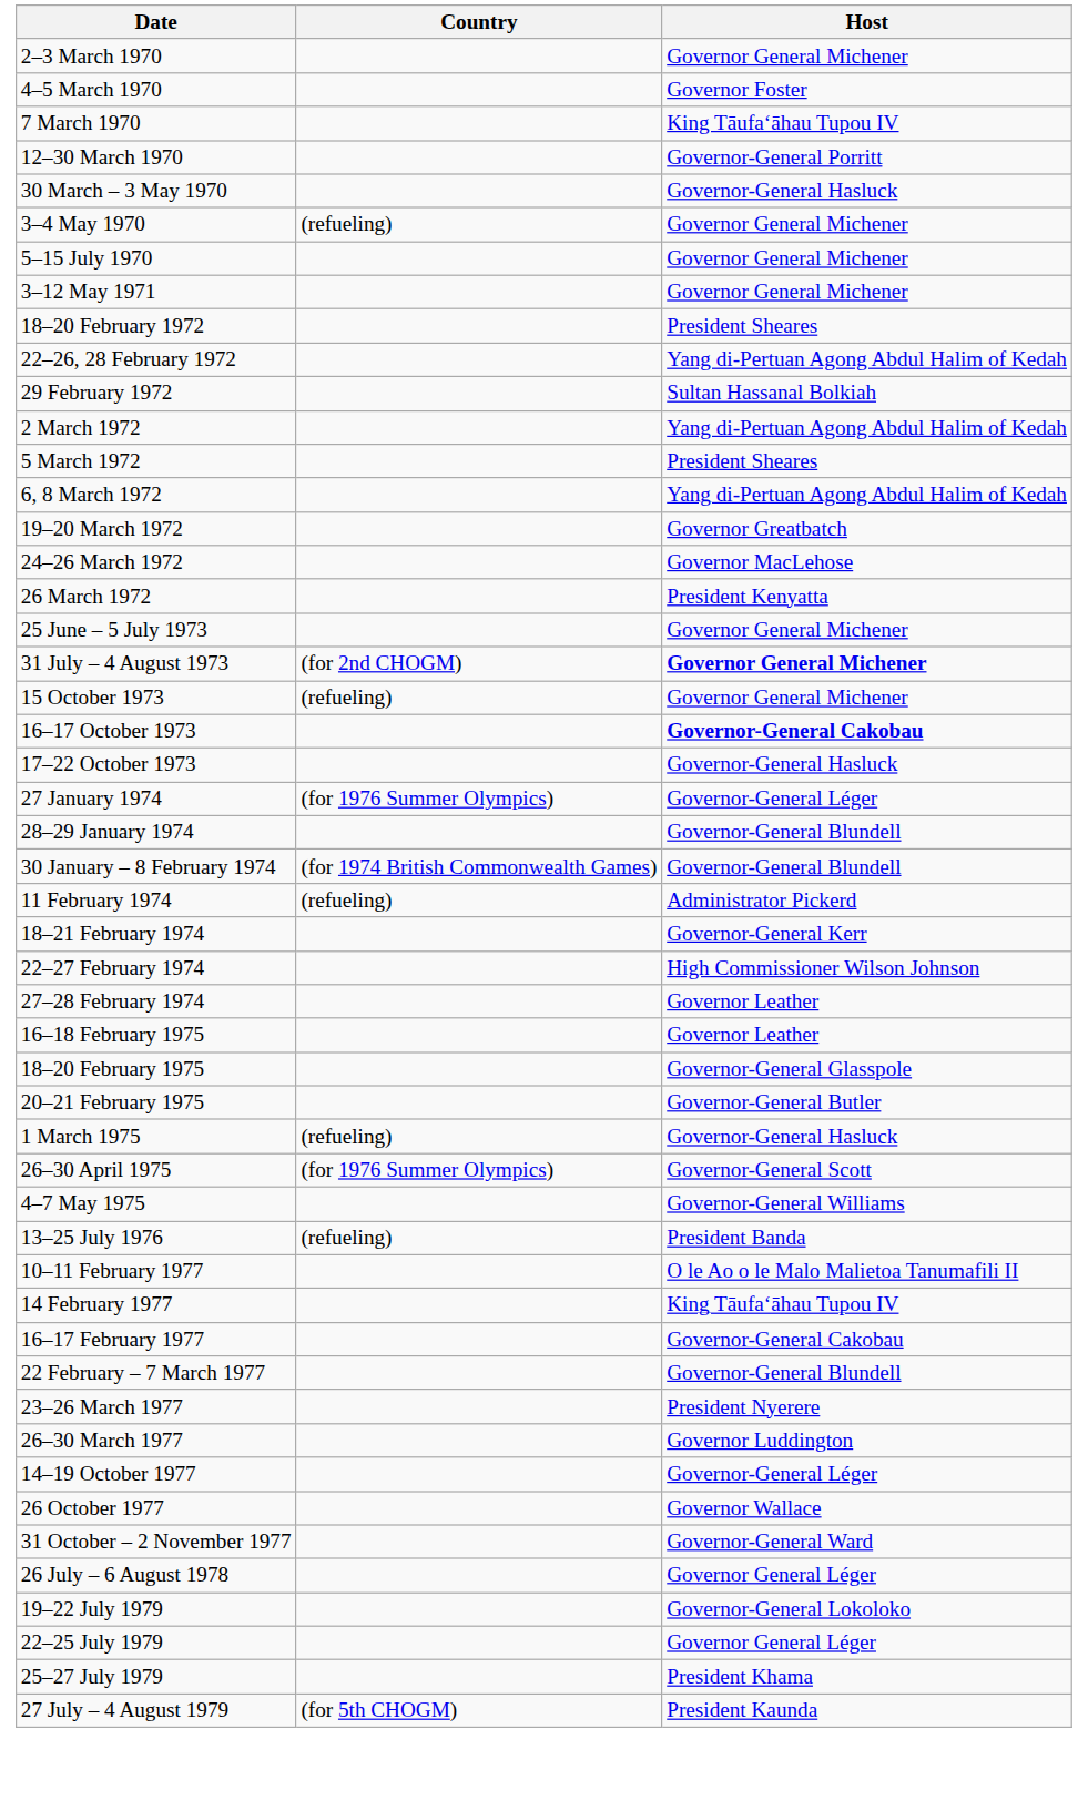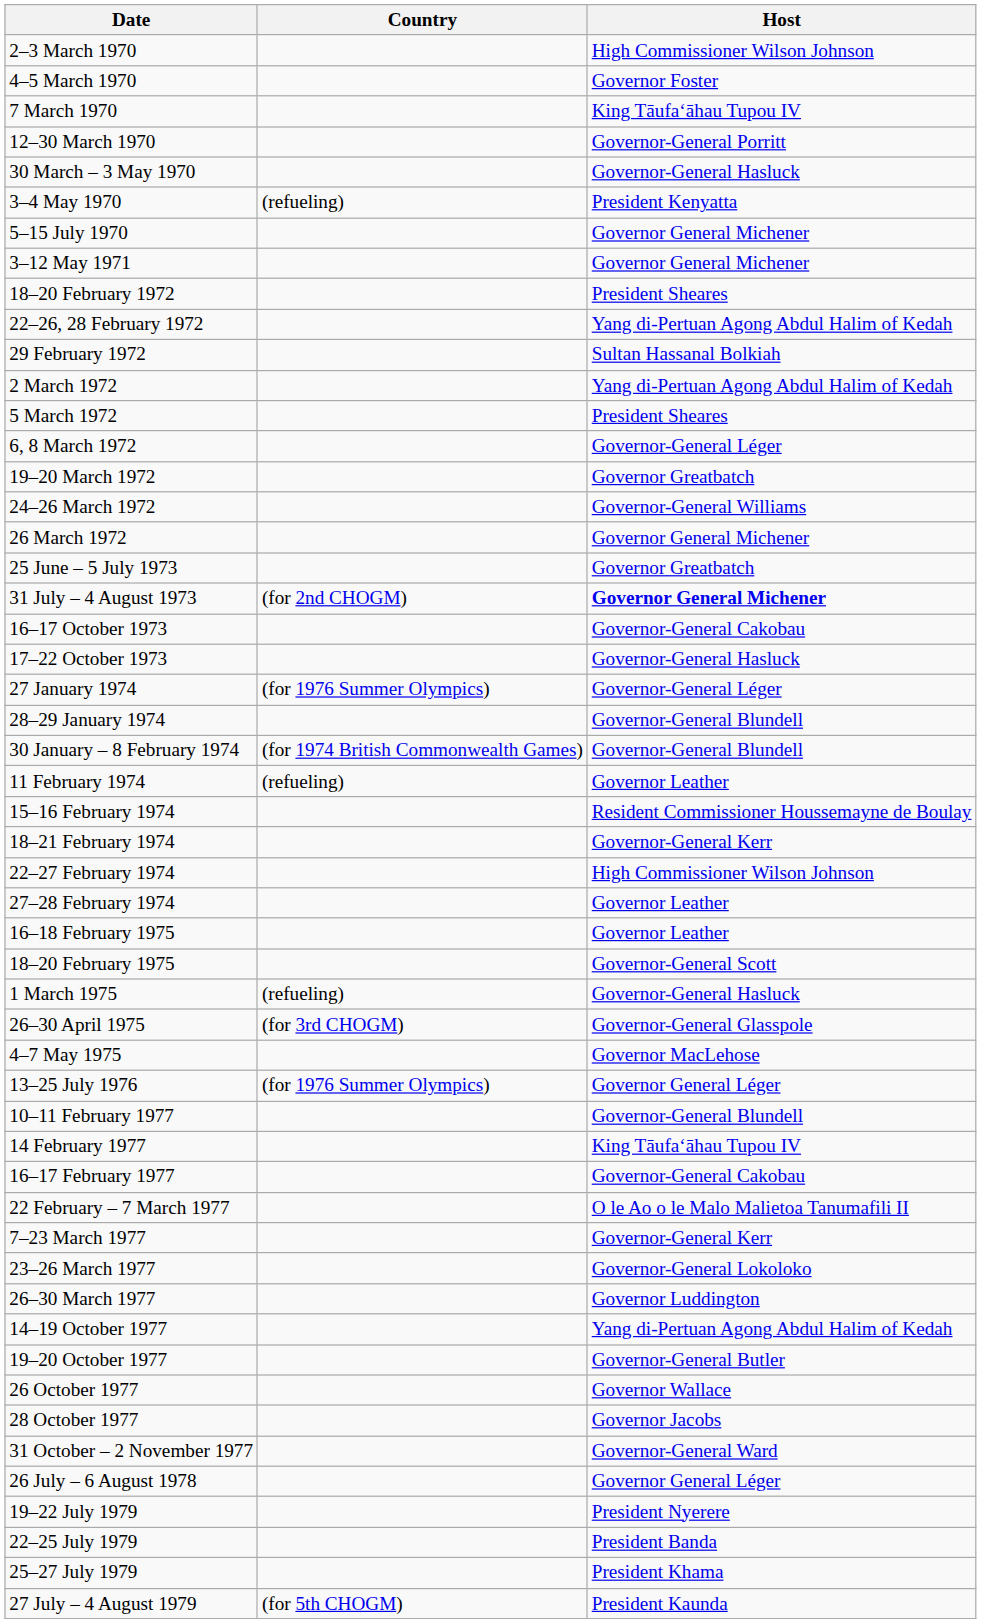2–3 March 1970 | Host: Governor General Michener -> High Commissioner Wilson Johnson
3–4 May 1970 | Host: Governor General Michener -> President Kenyatta
6, 8 March 1972 | Host: Yang di-Pertuan Agong Abdul Halim of Kedah -> Governor-General Léger
24–26 March 1972 | Host: Governor MacLehose -> Governor-General Williams
26 March 1972 | Host: President Kenyatta -> Governor General Michener
25 June – 5 July 1973 | Host: Governor General Michener -> Governor Greatbatch
- row: 15 October 1973 | (refueling) | Governor General Michener
16–17 October 1973 | Host: bold -> normal
11 February 1974 | Host: Administrator Pickerd -> Governor Leather
+ row: 15–16 February 1974 | Resident Commissioner Houssemayne de Boulay
18–20 February 1975 | Host: Governor-General Glasspole -> Governor-General Scott
- row: 20–21 February 1975 | Governor-General Butler
26–30 April 1975 | Country: (for 1976 Summer Olympics) -> (for 3rd CHOGM)
26–30 April 1975 | Host: Governor-General Scott -> Governor-General Glasspole
4–7 May 1975 | Host: Governor-General Williams -> Governor MacLehose
13–25 July 1976 | Country: (refueling) -> (for 1976 Summer Olympics)
13–25 July 1976 | Host: President Banda -> Governor General Léger
10–11 February 1977 | Host: O le Ao o le Malo Malietoa Tanumafili II -> Governor-General Blundell
22 February – 7 March 1977 | Host: Governor-General Blundell -> O le Ao o le Malo Malietoa Tanumafili II
+ row: 7–23 March 1977 | Governor-General Kerr
23–26 March 1977 | Host: President Nyerere -> Governor-General Lokoloko
14–19 October 1977 | Host: Governor-General Léger -> Yang di-Pertuan Agong Abdul Halim of Kedah
+ row: 19–20 October 1977 | Governor-General Butler
+ row: 28 October 1977 | Governor Jacobs
19–22 July 1979 | Host: Governor-General Lokoloko -> President Nyerere
22–25 July 1979 | Host: Governor General Léger -> President Banda
